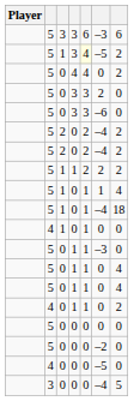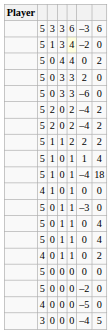1 / 3 | column 6: –5 -> –2
1 / 3 | column 7: 2 -> 0
